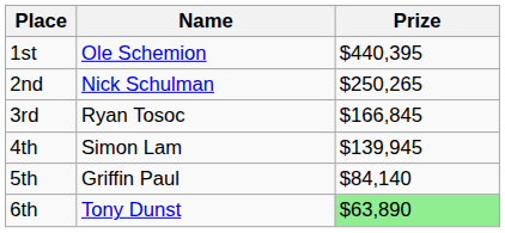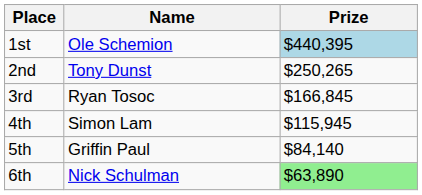1st | Prize: no background -> lightblue background
2nd | Name: Nick Schulman -> Tony Dunst
4th | Prize: $139,945 -> $115,945
6th | Name: Tony Dunst -> Nick Schulman
